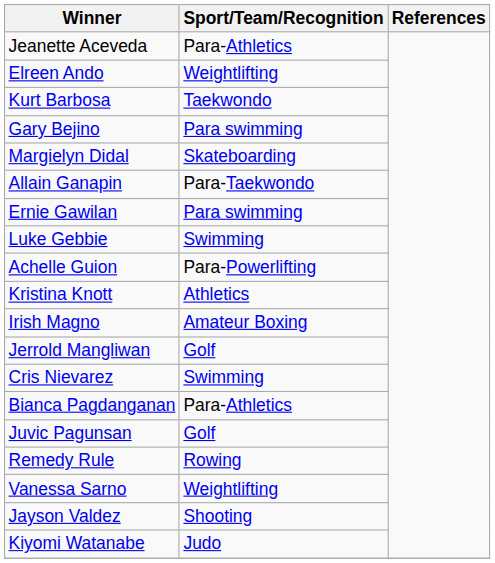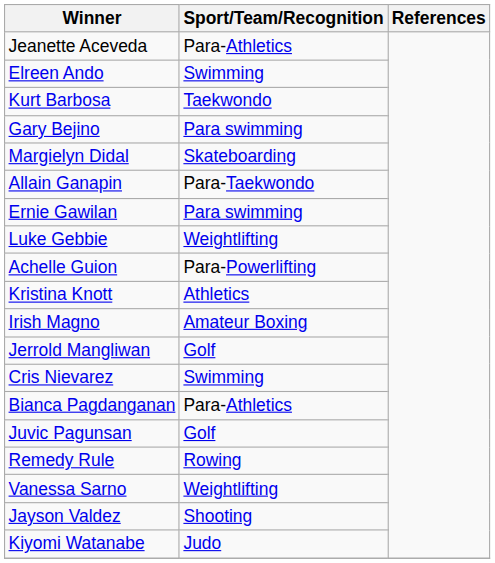Elreen Ando | Sport/Team/Recognition: Weightlifting -> Swimming
Luke Gebbie | Sport/Team/Recognition: Swimming -> Weightlifting
